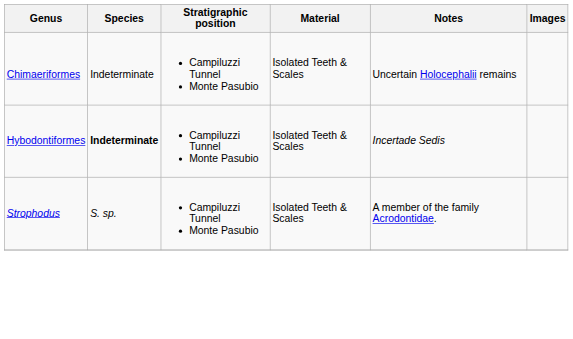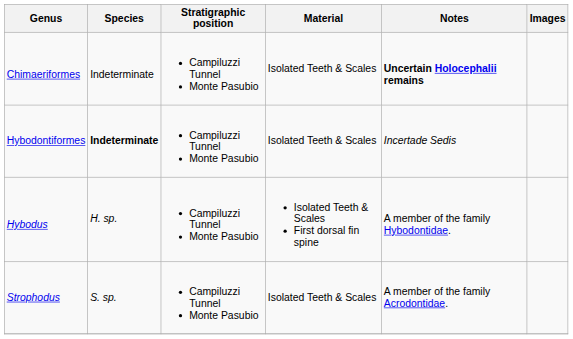Chimaeriformes | Notes: normal -> bold
+ row: Hybodus | H. sp. | Campiluzzi Tunnel Monte Pasubio | Isolated Teeth & Scales First dorsal fin spine | A member of the family Hybodontidae.
